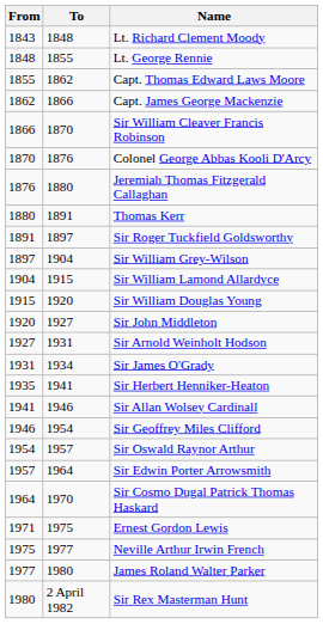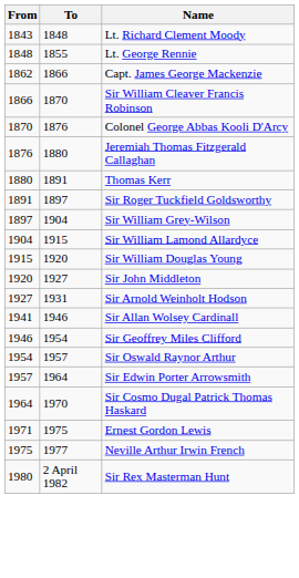- row: 1855 | 1862 | Capt. Thomas Edward Laws Moore
- row: 1931 | 1934 | Sir James O'Grady
- row: 1935 | 1941 | Sir Herbert Henniker-Heaton
- row: 1977 | 1980 | James Roland Walter Parker
